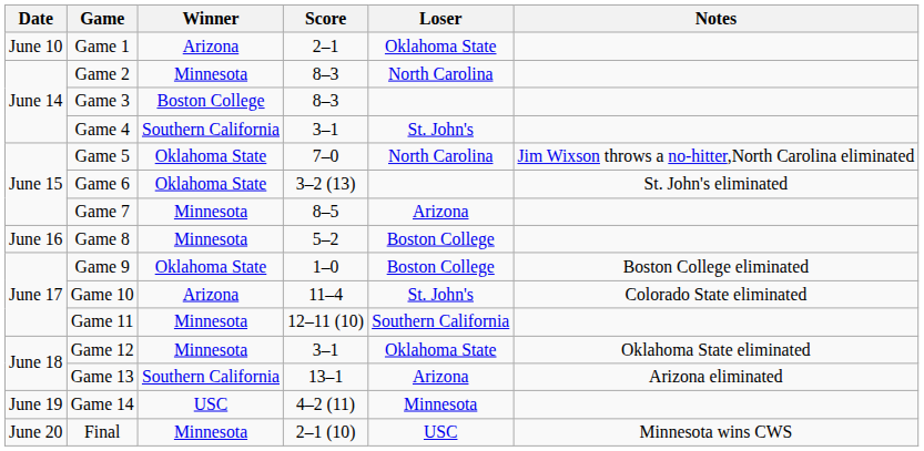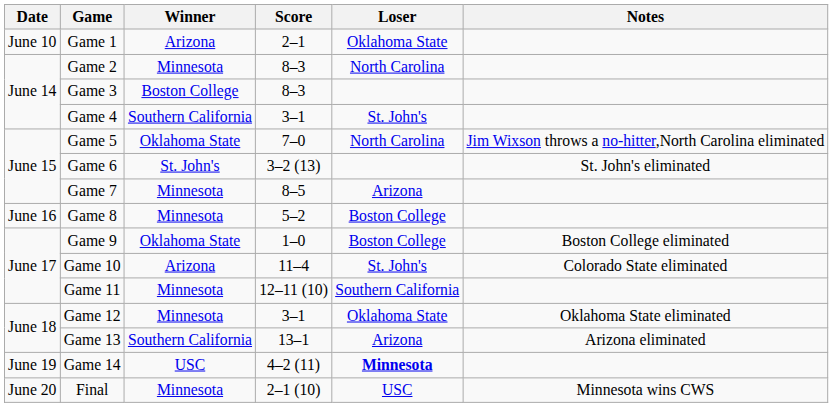Game 6 | Winner: Oklahoma State -> St. John's
Game 14 | Loser: normal -> bold
